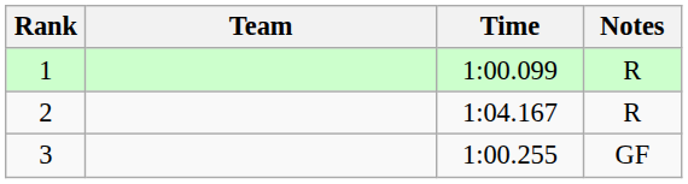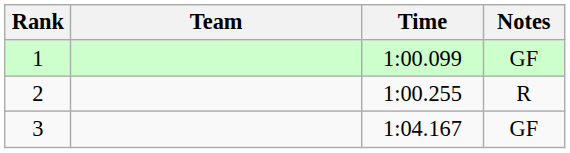1 | Notes: R -> GF
2 | Time: 1:04.167 -> 1:00.255
3 | Time: 1:00.255 -> 1:04.167
